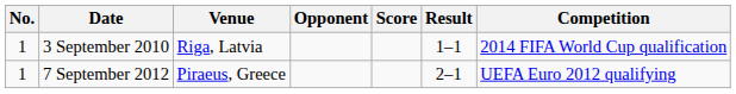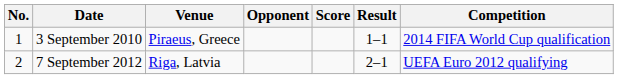3 September 2010 | Venue: Riga, Latvia -> Piraeus, Greece
7 September 2012 | No.: 1 -> 2
7 September 2012 | Venue: Piraeus, Greece -> Riga, Latvia
